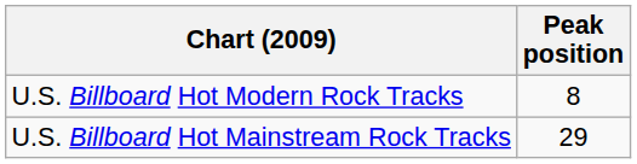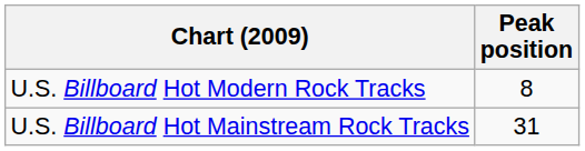U.S. Billboard Hot Mainstream Rock Tracks | Peak position: 29 -> 31
